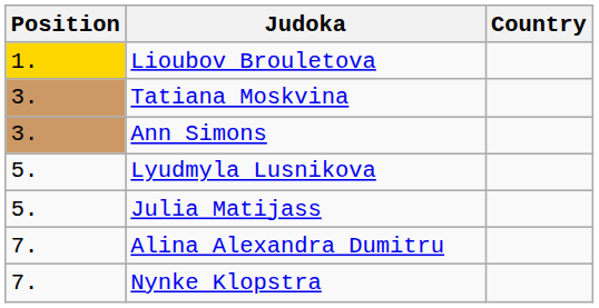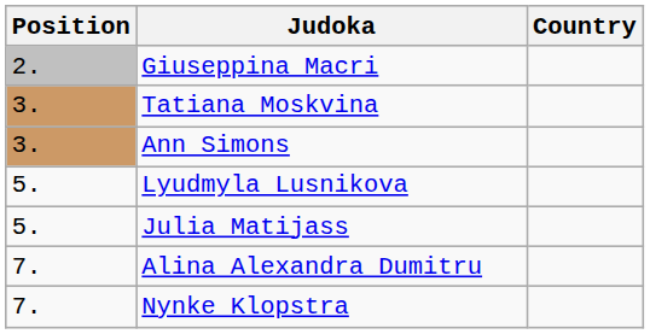- row: 1. | Lioubov Brouletova
+ row: 2. | Giuseppina Macri
